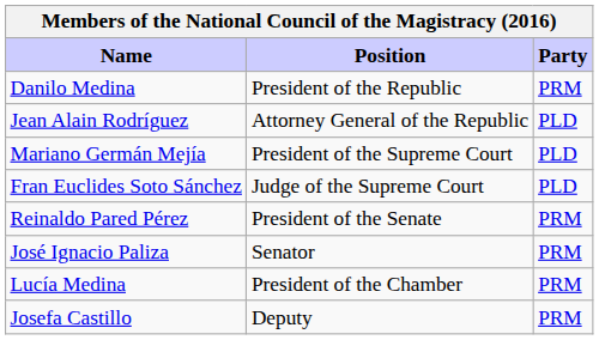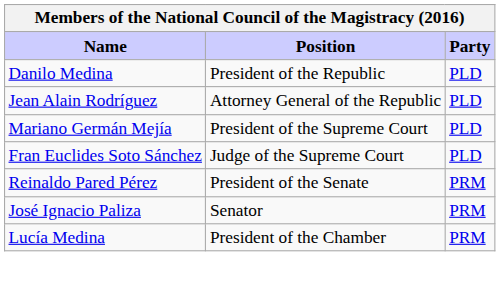Danilo Medina | Party: PRM -> PLD
- row: Josefa Castillo | Deputy | PRM
